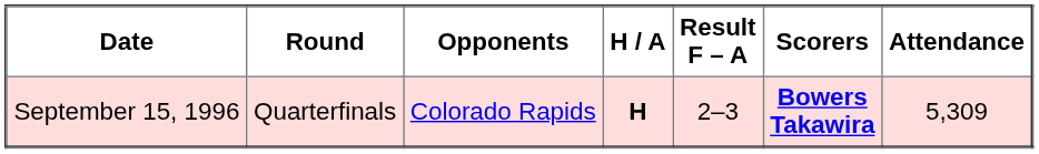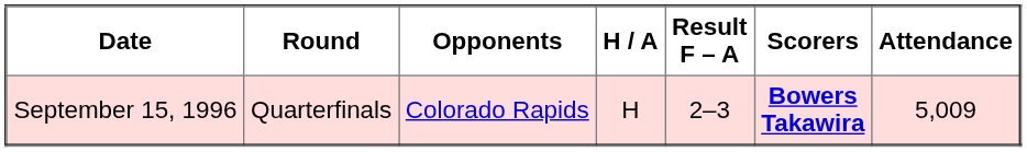September 15, 1996 | H / A: bold -> normal
September 15, 1996 | Attendance: 5,309 -> 5,009
